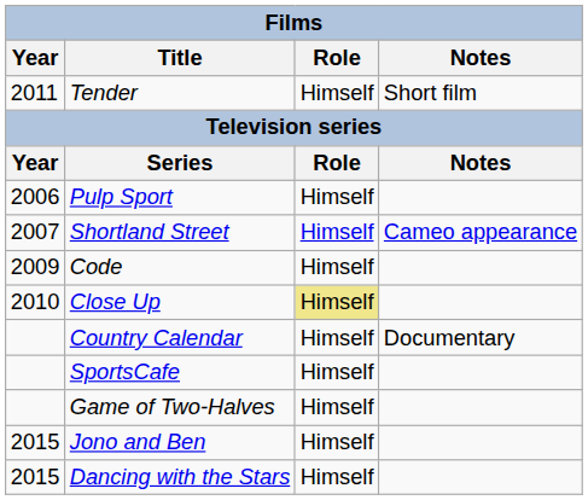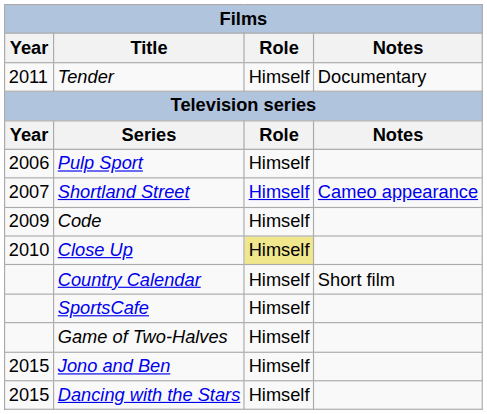Tender | Notes: Short film -> Documentary
Country Calendar | Notes: Documentary -> Short film
